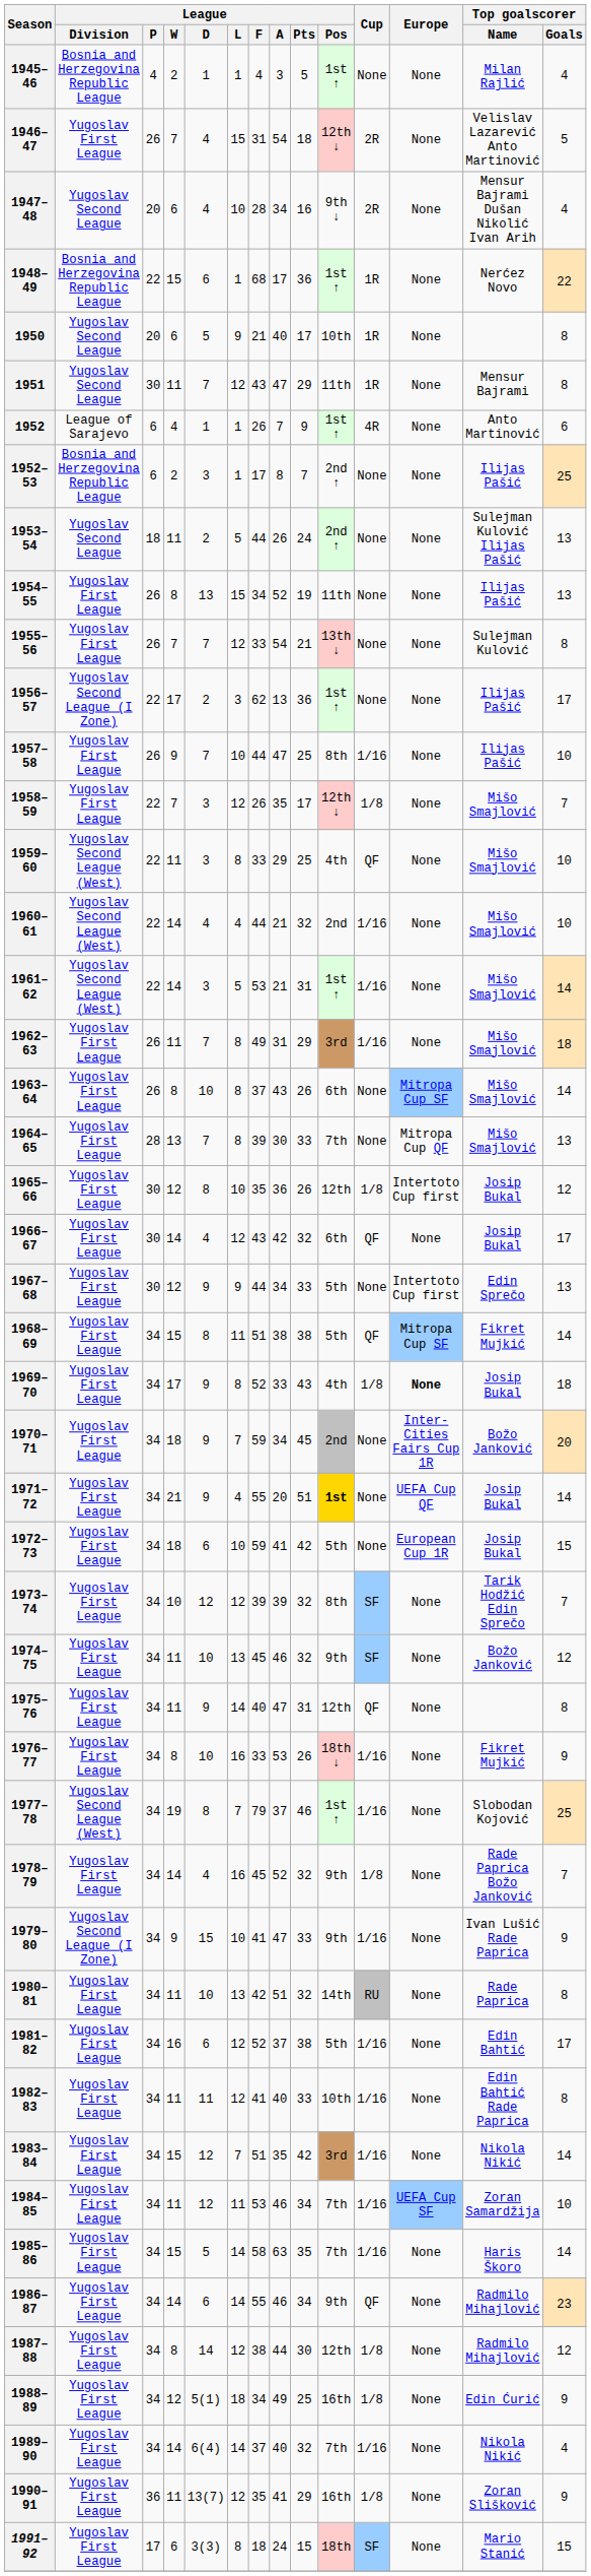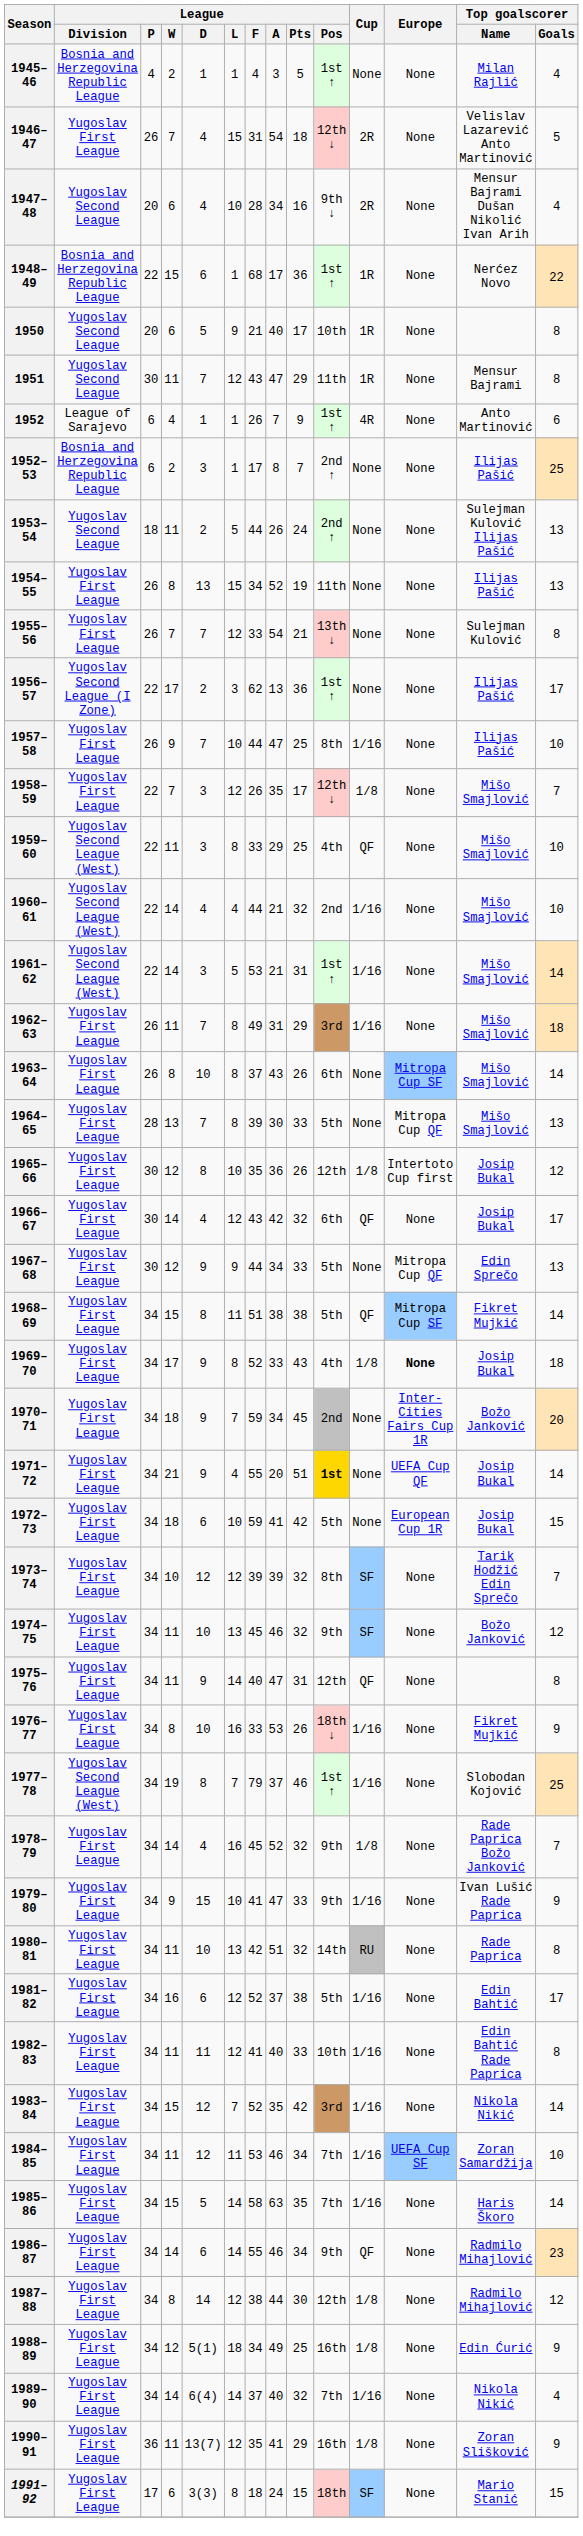1964–65 | League / Pos: 7th -> 5th
1967–68 | Europe: Intertoto Cup first -> Mitropa Cup QF
1979–80 | League / Division: Yugoslav Second League (I Zone) -> Yugoslav First League
1983–84 | League / F: 51 -> 52
